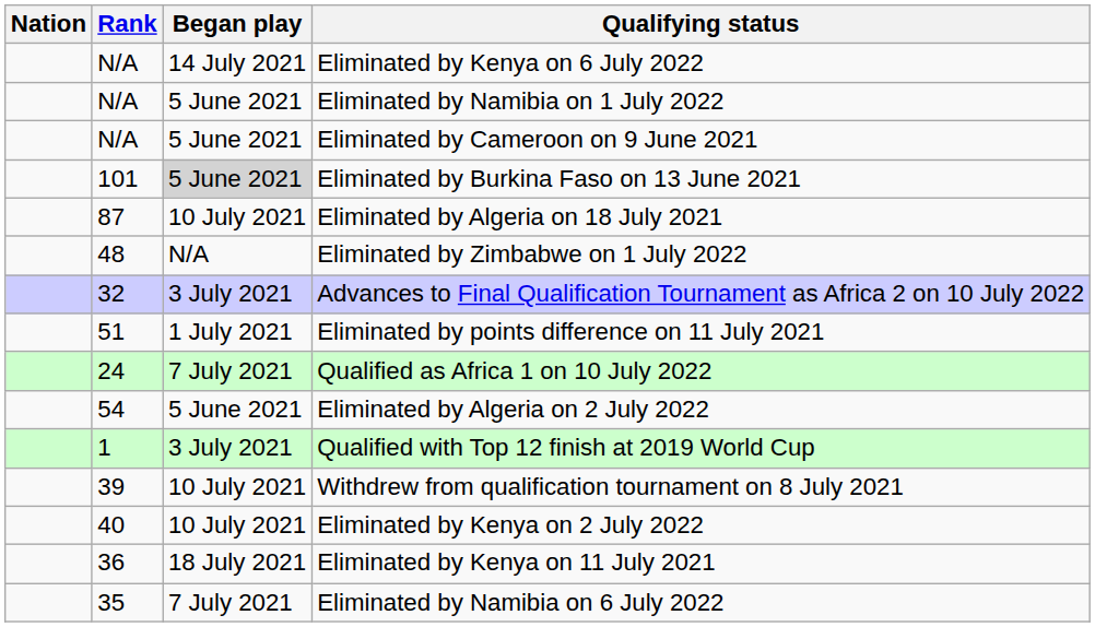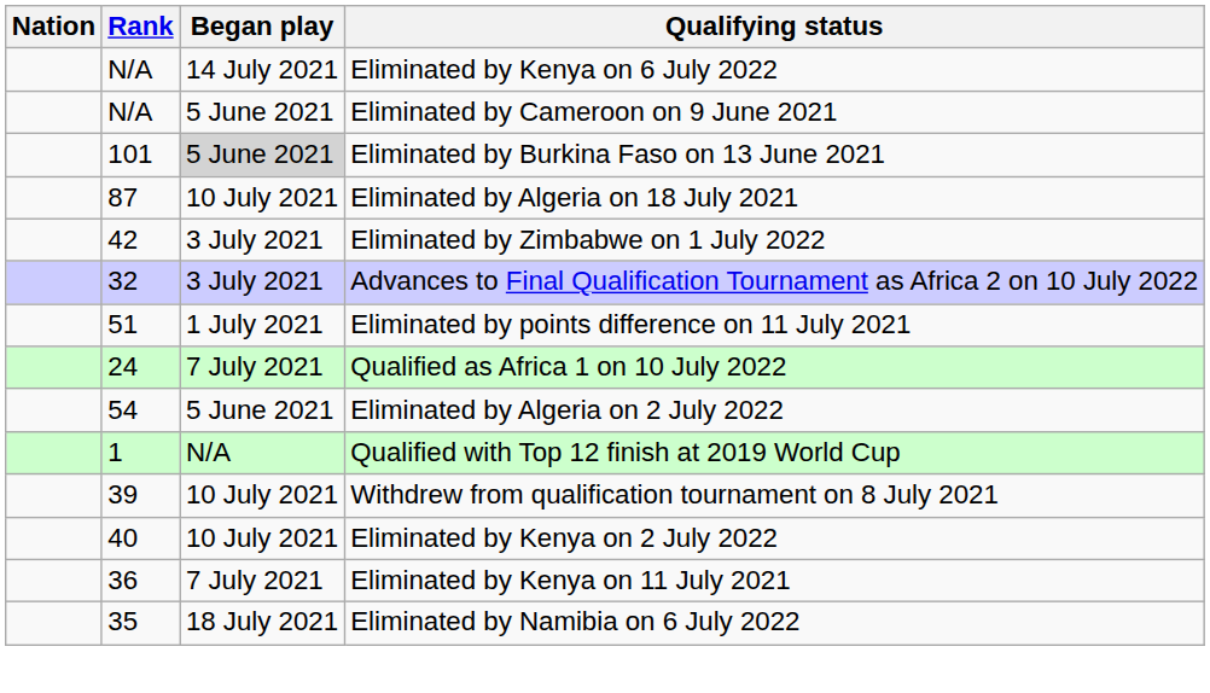- row: N/A | 5 June 2021 | Eliminated by Namibia on 1 July 2022
Eliminated by Zimbabwe on 1 July 2022 | Rank: 48 -> 42
Eliminated by Zimbabwe on 1 July 2022 | Began play: N/A -> 3 July 2021
Qualified with Top 12 finish at 2019 World Cup | Began play: 3 July 2021 -> N/A
Eliminated by Kenya on 11 July 2021 | Began play: 18 July 2021 -> 7 July 2021
Eliminated by Namibia on 6 July 2022 | Began play: 7 July 2021 -> 18 July 2021
